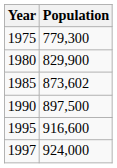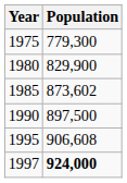1995 | Population: 916,600 -> 906,608
1997 | Population: normal -> bold
